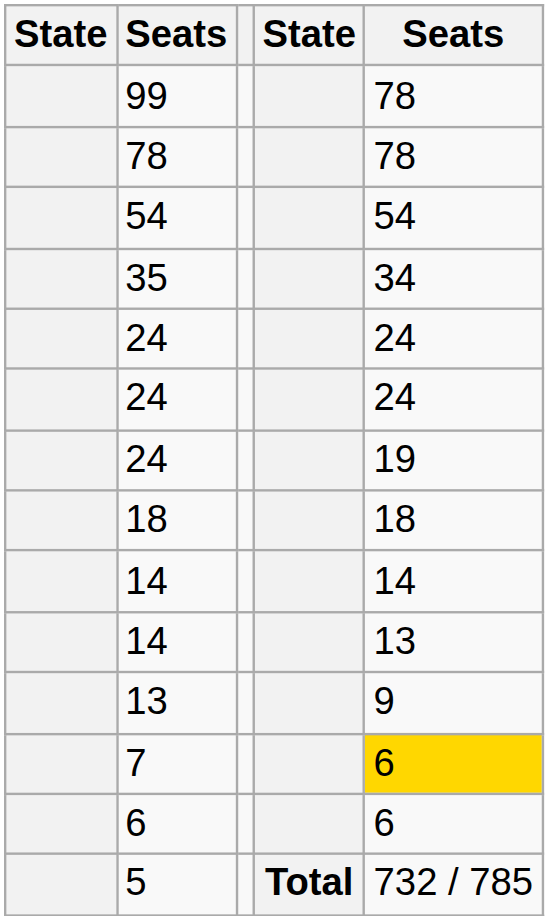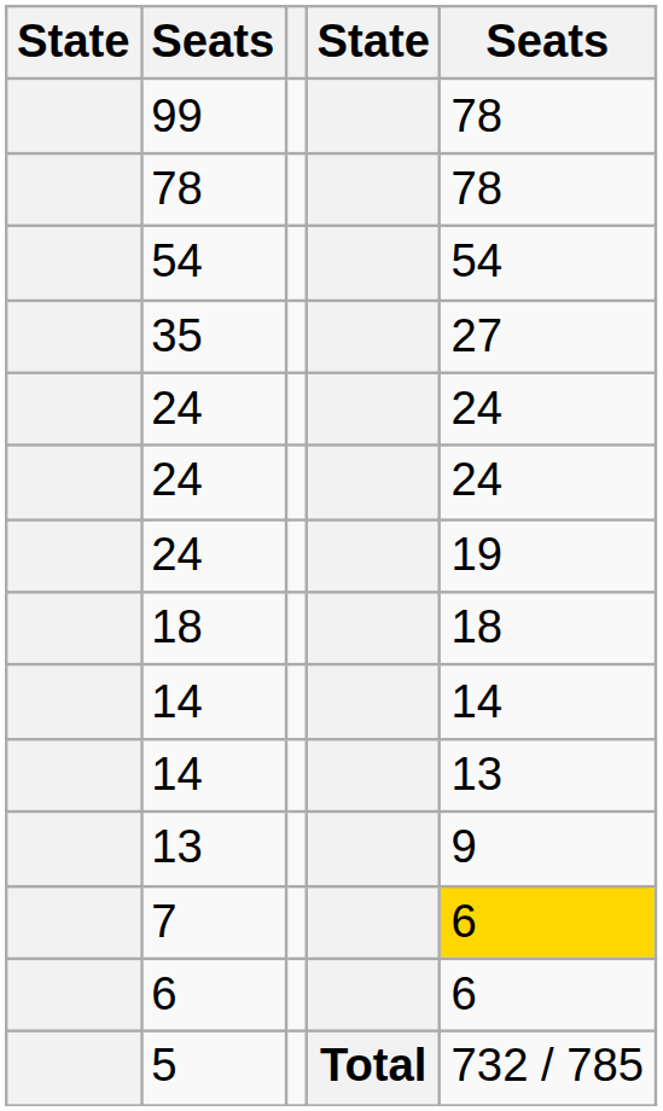35 | column 5: 34 -> 27
